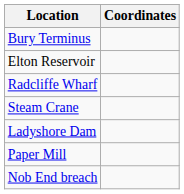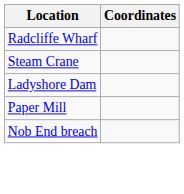- row: Bury Terminus
- row: Elton Reservoir
